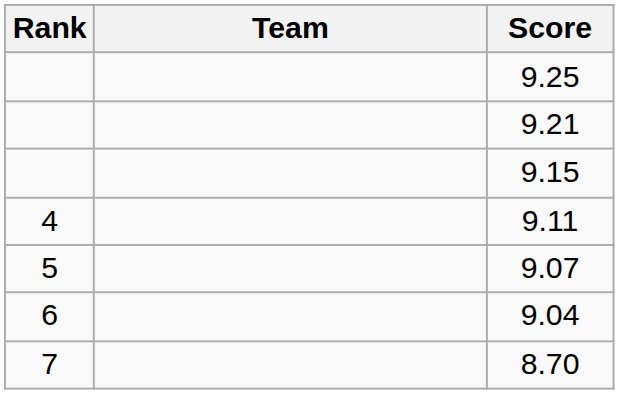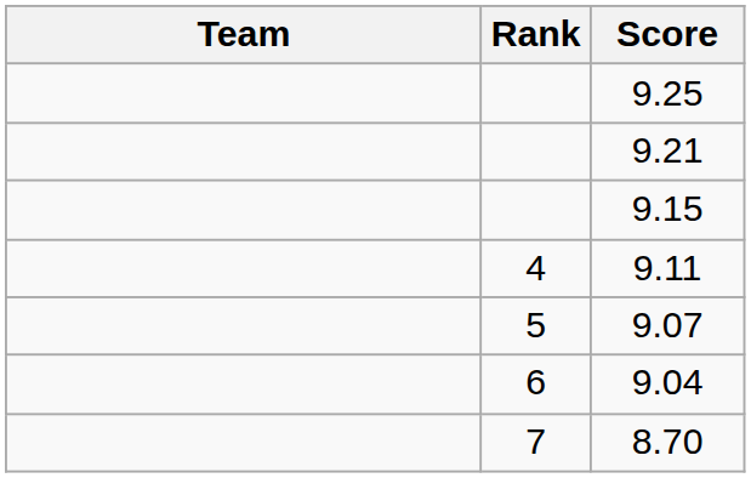columns swapped: Rank <-> Team
